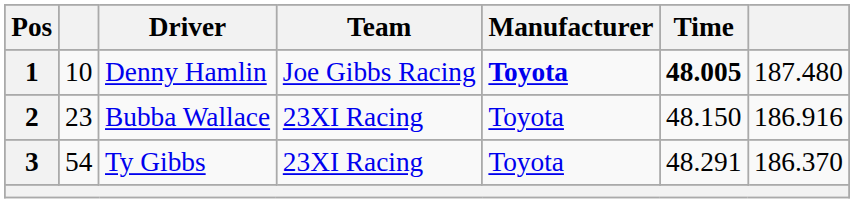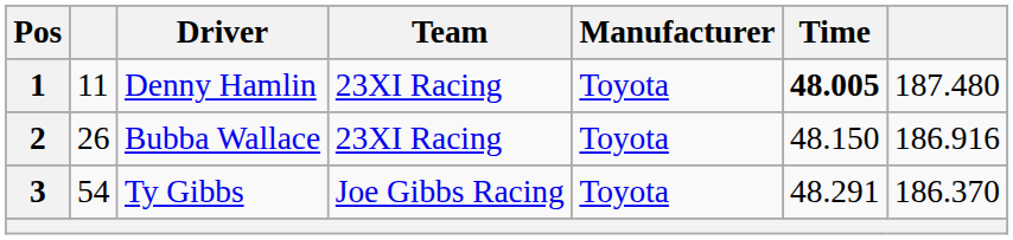1 | column 2: 10 -> 11
1 | Team: Joe Gibbs Racing -> 23XI Racing
1 | Manufacturer: bold -> normal
2 | column 2: 23 -> 26
3 | Team: 23XI Racing -> Joe Gibbs Racing
